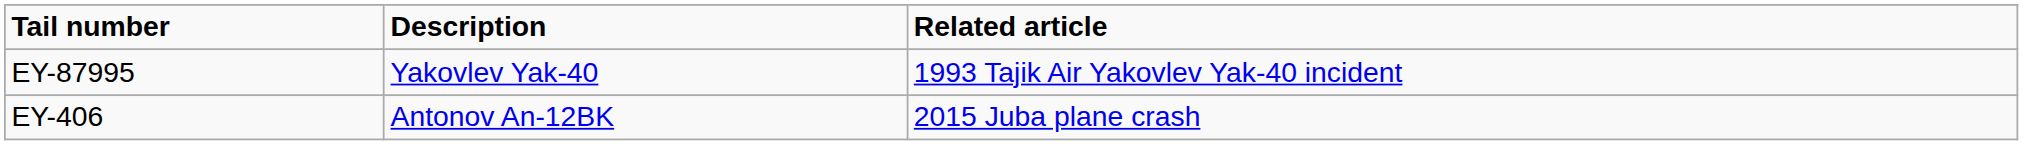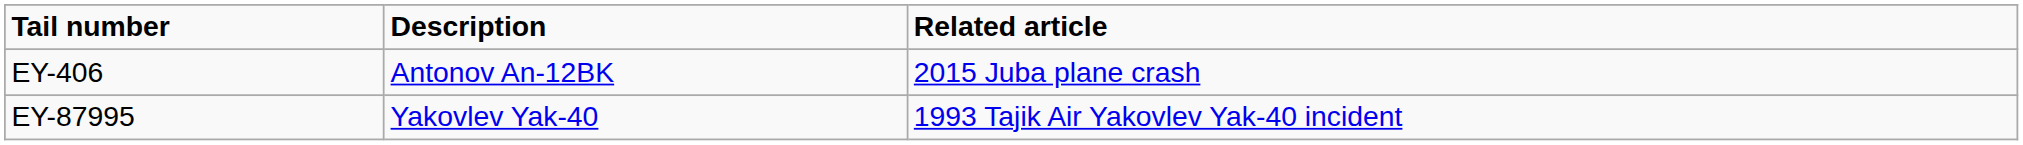rows swapped: EY-406 <-> EY-87995
